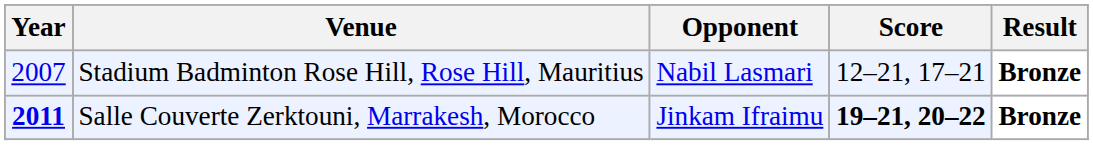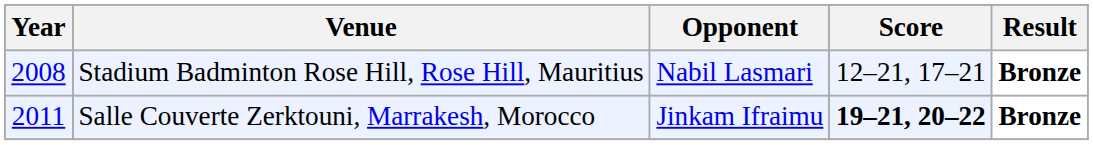Stadium Badminton Rose Hill, Rose Hill, Mauritius | Year: 2007 -> 2008
Salle Couverte Zerktouni, Marrakesh, Morocco | Year: bold -> normal
